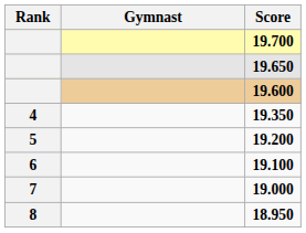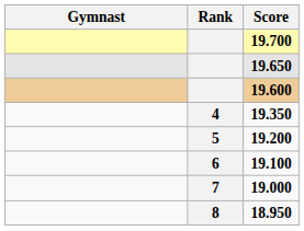columns swapped: Rank <-> Gymnast
